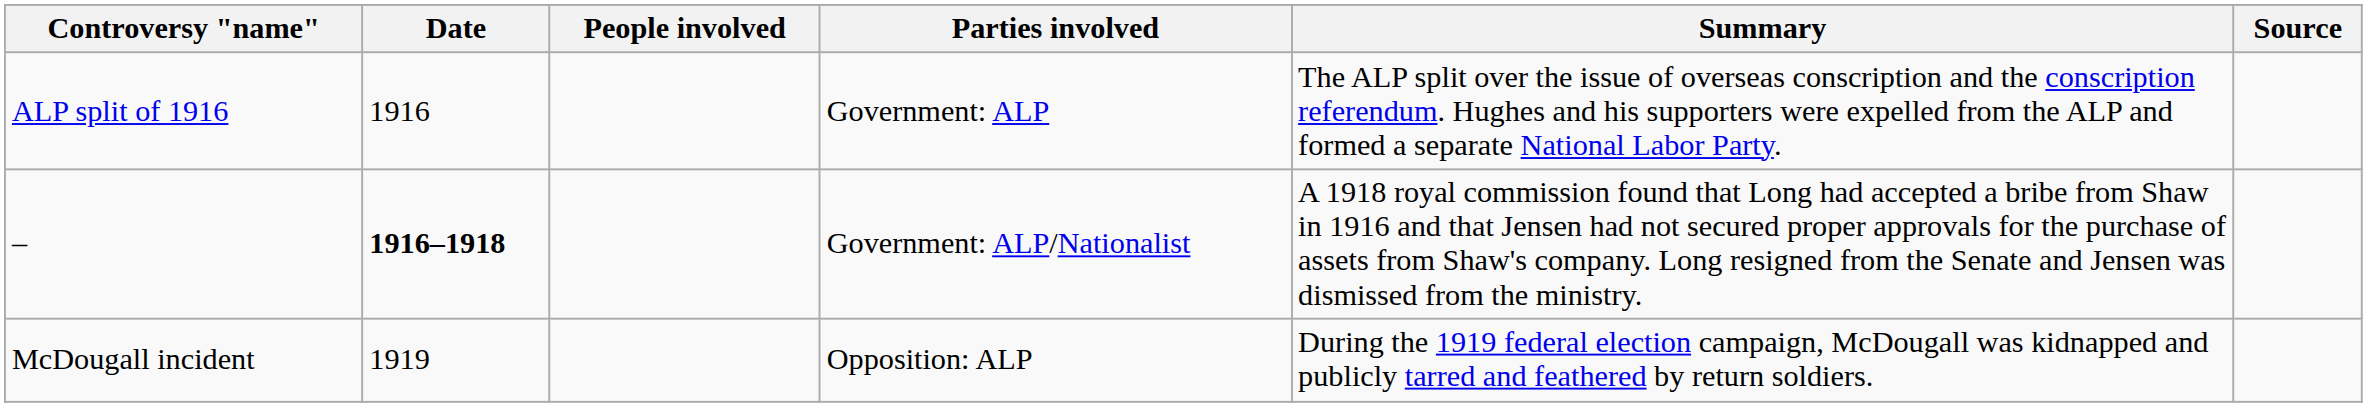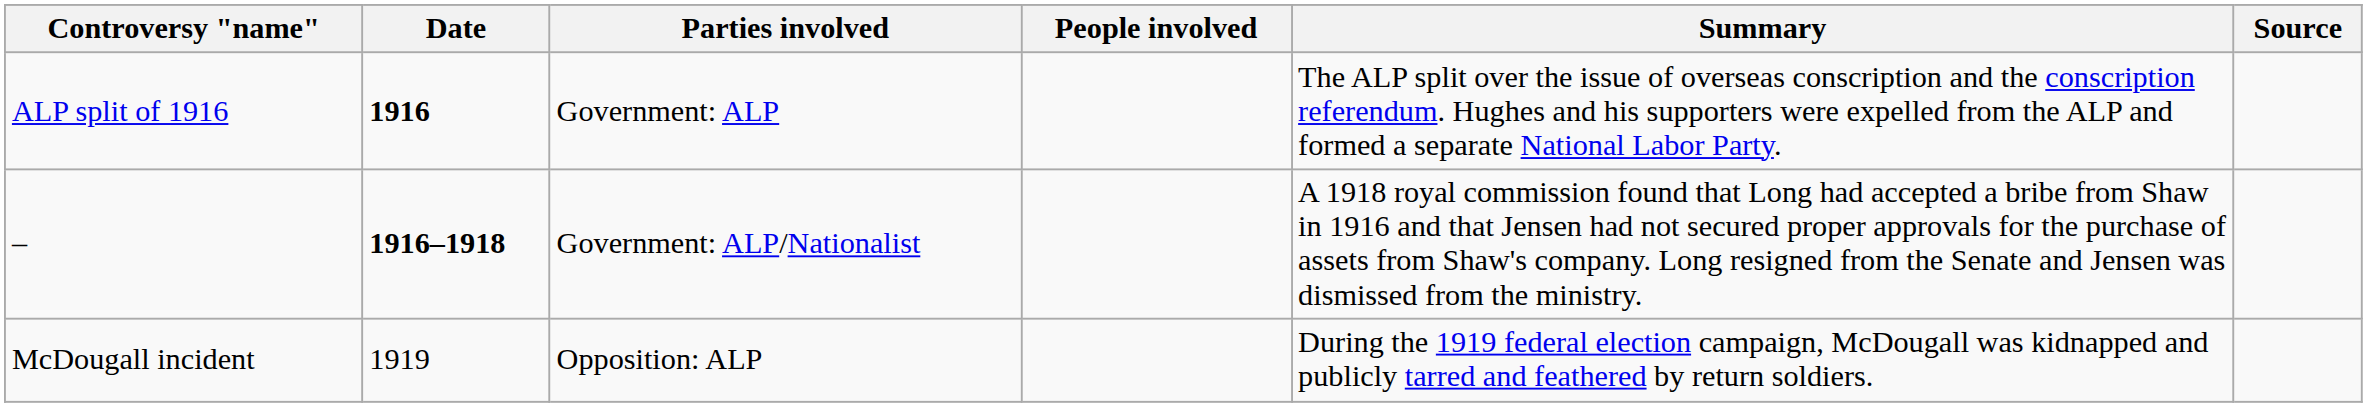columns swapped: Parties involved <-> People involved
ALP split of 1916 | Date: normal -> bold
